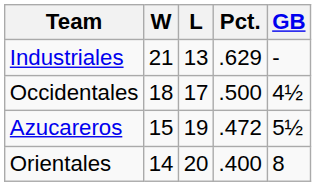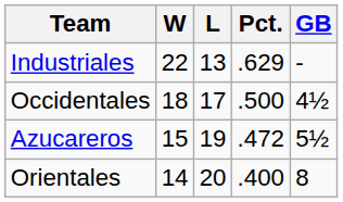Industriales | W: 21 -> 22
